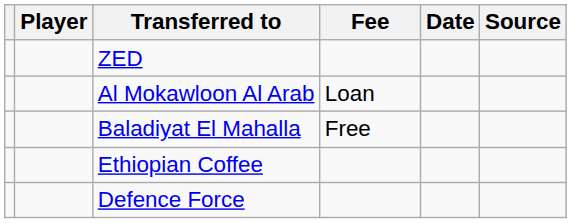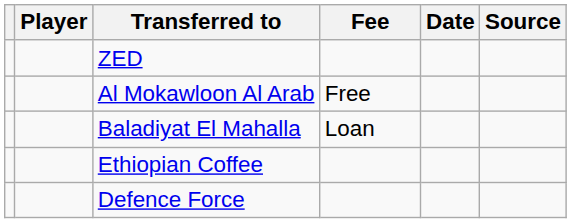Al Mokawloon Al Arab | Fee: Loan -> Free
Baladiyat El Mahalla | Fee: Free -> Loan
